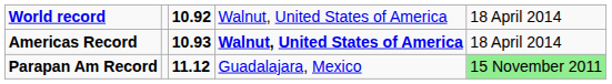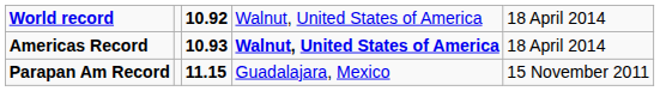Parapan Am Record | column 3: 11.12 -> 11.15
Parapan Am Record | column 5: lightgreen background -> no background
